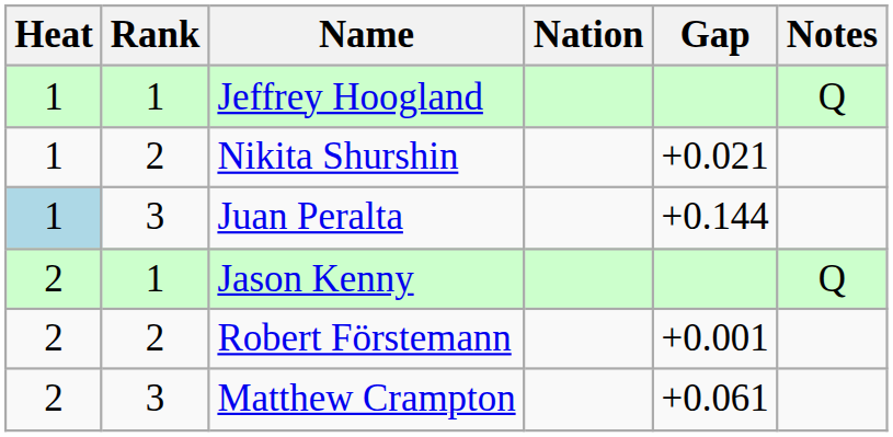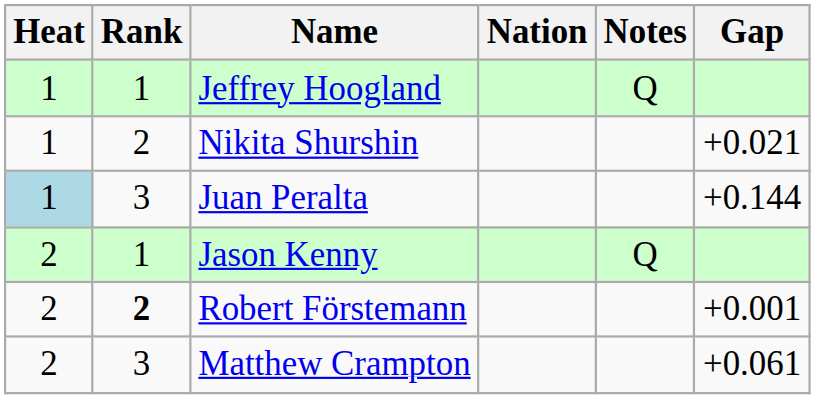columns swapped: Gap <-> Notes
Robert Förstemann | Rank: normal -> bold
